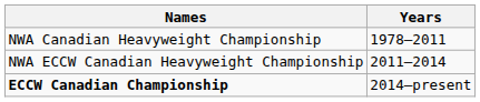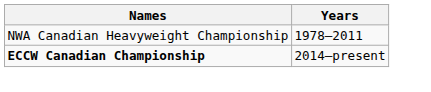- row: NWA ECCW Canadian Heavyweight Championship | 2011–2014
